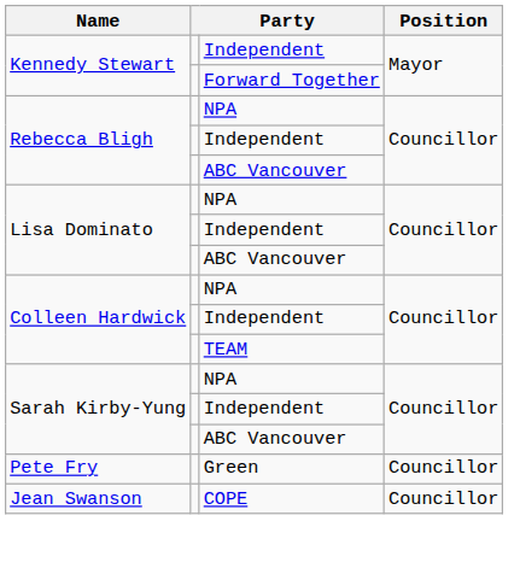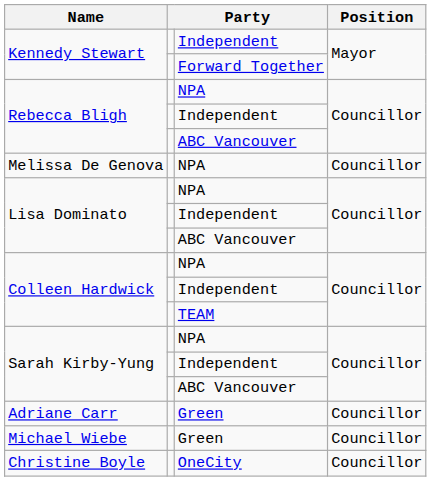+ row: Melissa De Genova | NPA | Councillor
+ row: Adriane Carr | Green | Councillor
- row: Pete Fry | Green | Councillor
+ row: Michael Wiebe | Green | Councillor
- row: Jean Swanson | COPE | Councillor
+ row: Christine Boyle | OneCity | Councillor
